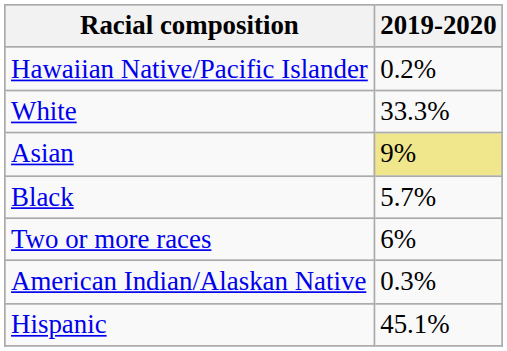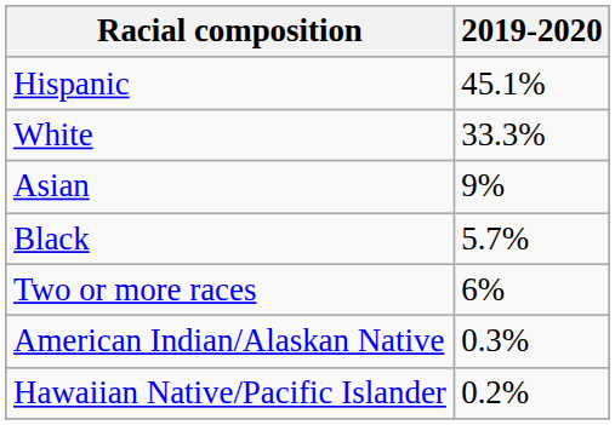rows swapped: Hispanic <-> Hawaiian Native/Pacific Islander
Asian | 2019-2020: khaki background -> no background
